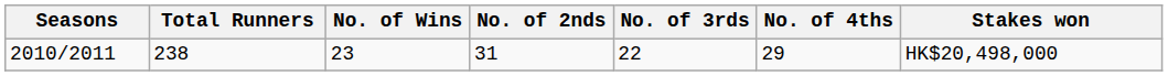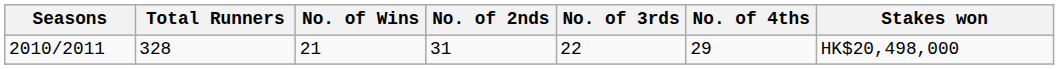2010/2011 | Total Runners: 238 -> 328
2010/2011 | No. of Wins: 23 -> 21
